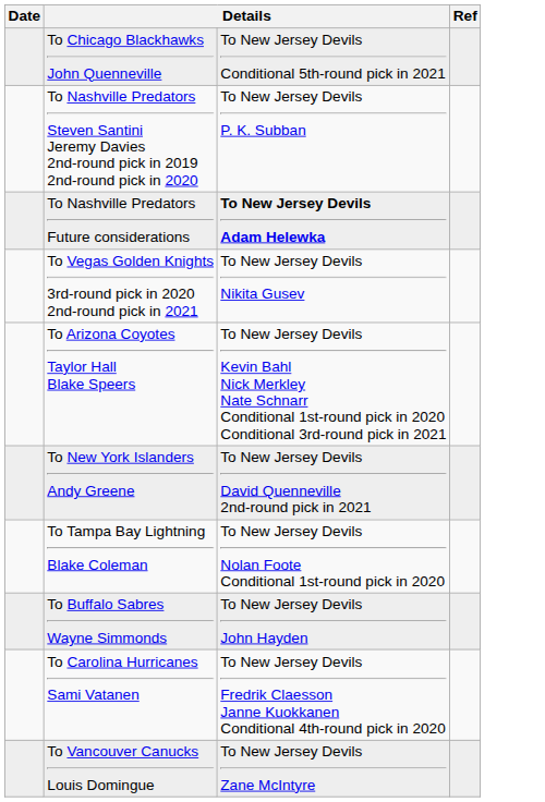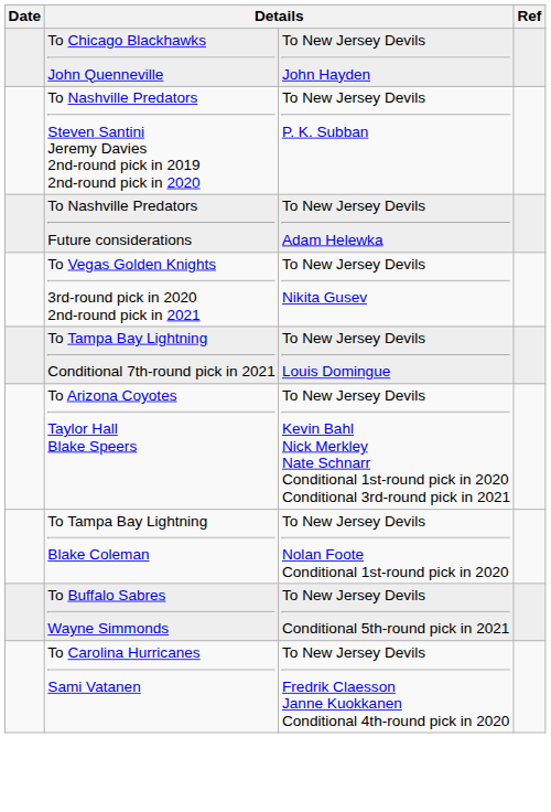To Chicago Blackhawks John Quenneville | column 3: To New Jersey Devils Conditional 5th-round pick in 2021 -> To New Jersey Devils John Hayden
To Nashville Predators Future considerations | column 3: bold -> normal
+ row: To Tampa Bay Lightning Conditional 7th-round pick in 2021 | To New Jersey Devils Louis Domingue
- row: To New York Islanders Andy Greene | To New Jersey Devils David Quenneville 2nd-round pick in 2021
To Buffalo Sabres Wayne Simmonds | column 3: To New Jersey Devils John Hayden -> To New Jersey Devils Conditional 5th-round pick in 2021
- row: To Vancouver Canucks Louis Domingue | To New Jersey Devils Zane McIntyre
